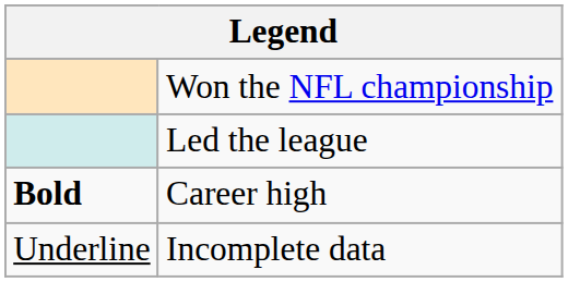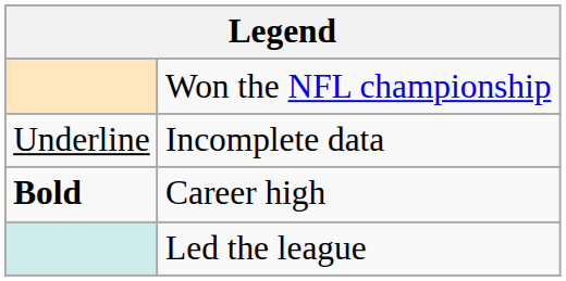rows swapped: Led the league <-> Incomplete data
